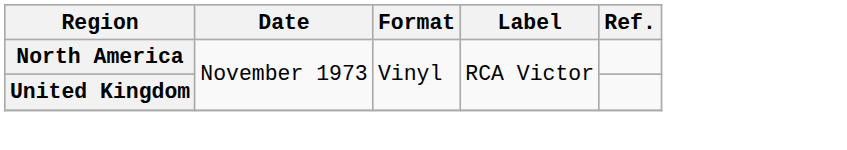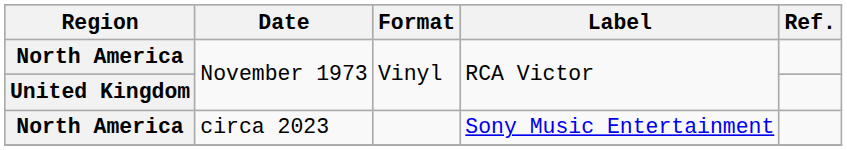+ row: North America | circa 2023 | Sony Music Entertainment
